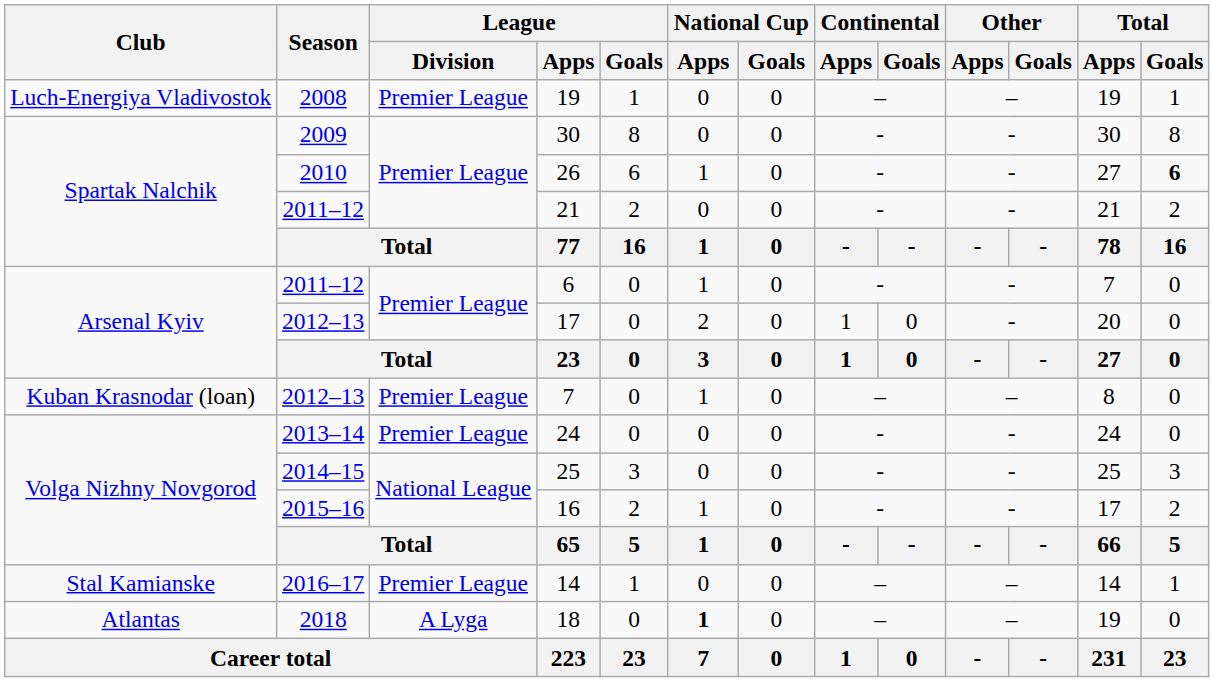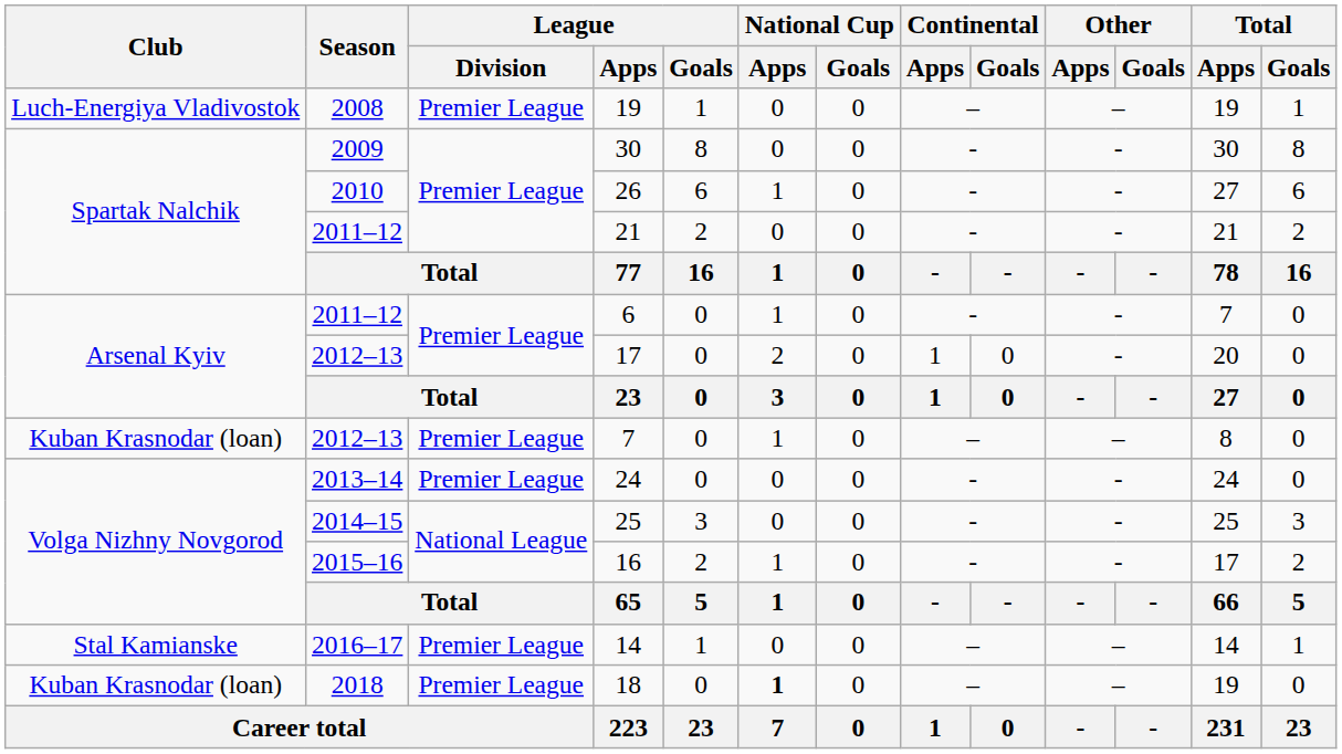26 | Total / Goals: bold -> normal
18 | Club: Atlantas -> Kuban Krasnodar (loan)
18 | League / Division: A Lyga -> Premier League
